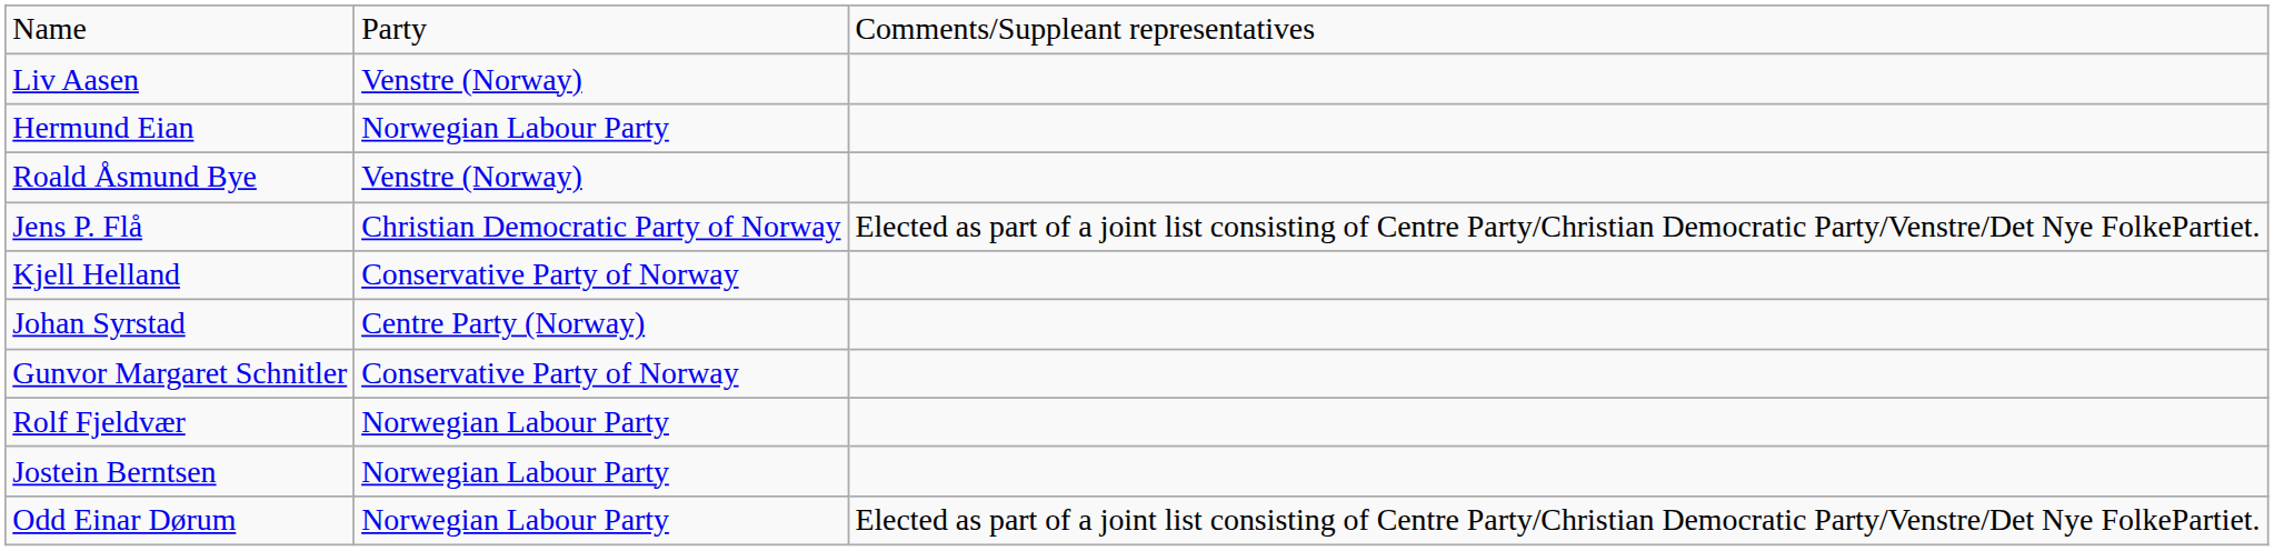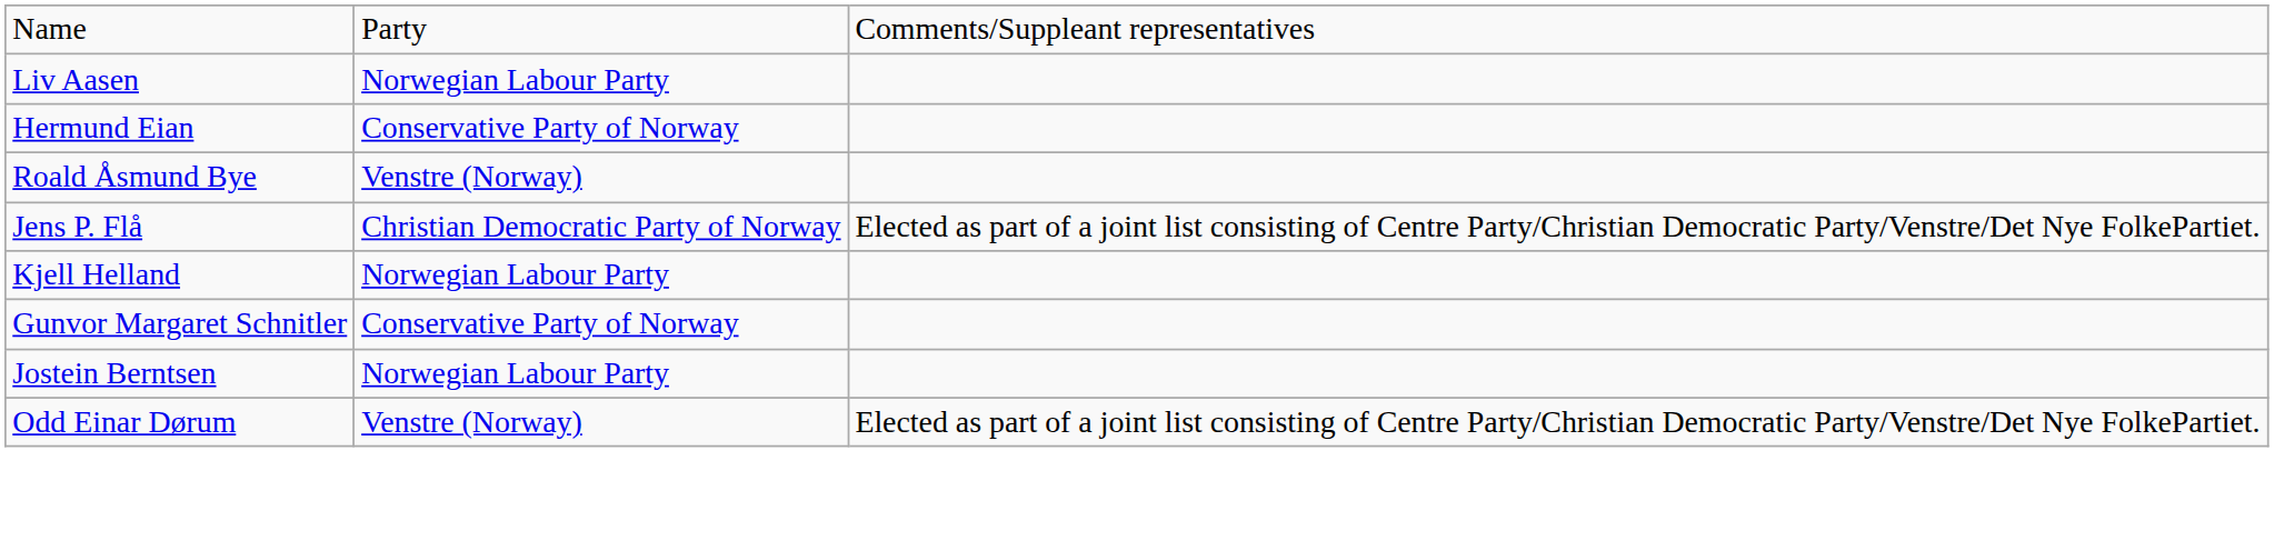Liv Aasen | column 2: Venstre (Norway) -> Norwegian Labour Party
Hermund Eian | column 2: Norwegian Labour Party -> Conservative Party of Norway
Kjell Helland | column 2: Conservative Party of Norway -> Norwegian Labour Party
- row: Johan Syrstad | Centre Party (Norway)
- row: Rolf Fjeldvær | Norwegian Labour Party
Odd Einar Dørum | column 2: Norwegian Labour Party -> Venstre (Norway)
